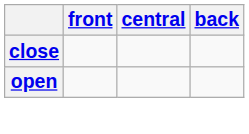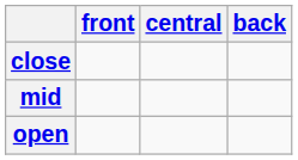+ row: mid
